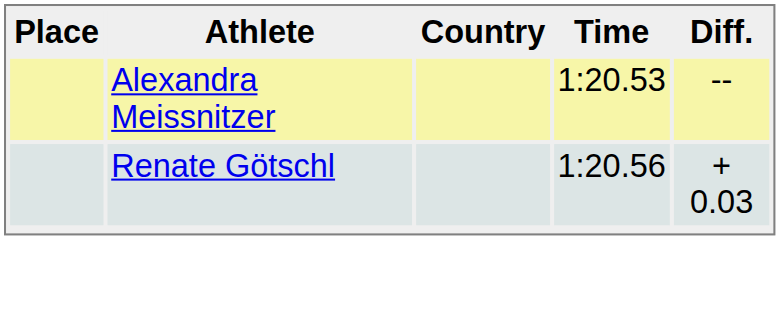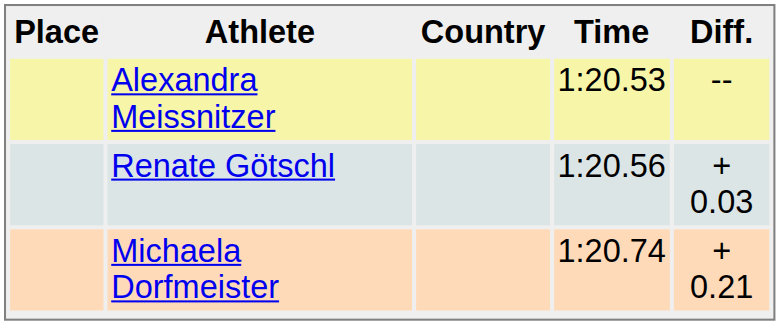+ row: Michaela Dorfmeister | 1:20.74 | + 0.21
